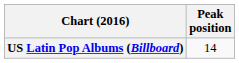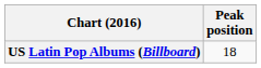US Latin Pop Albums (Billboard) | Peak position: 14 -> 18
